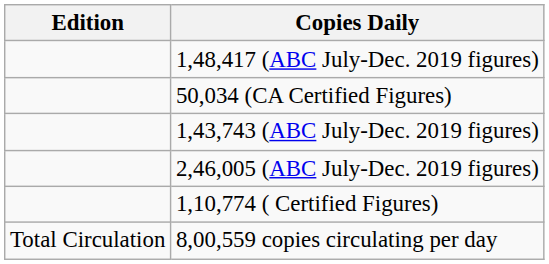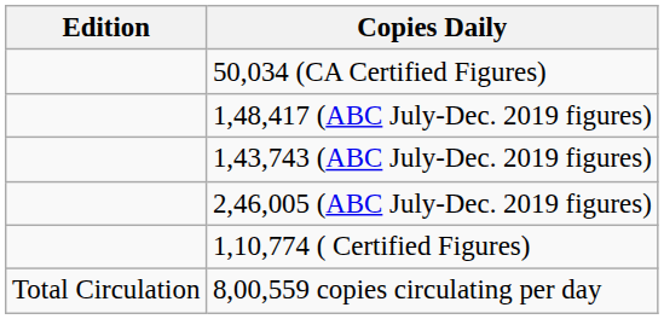rows swapped: 1,48,417 (ABC July-Dec. 2019 figures) <-> 50,034 (CA Certified Figures)
